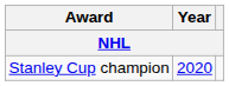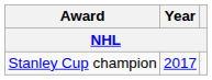Stanley Cup champion | Year: 2020 -> 2017
